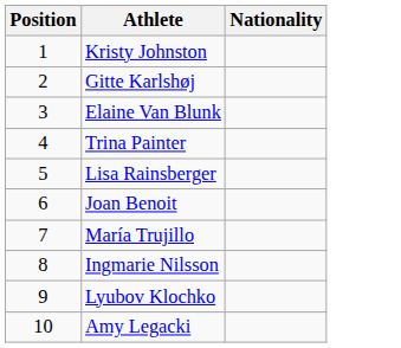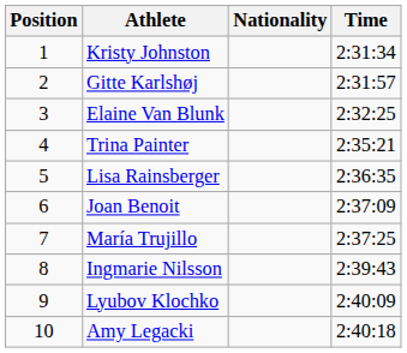+ column: Time | 2:31:34 | 2:31:57 | 2:32:25 | 2:35:21 | 2:36:35 | 2:37:09 | 2:37:25 | 2:39:43 | 2:40:09 | 2:40:18
